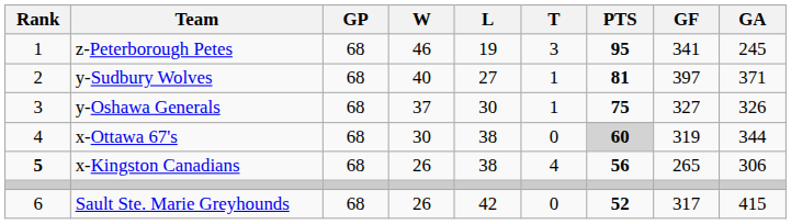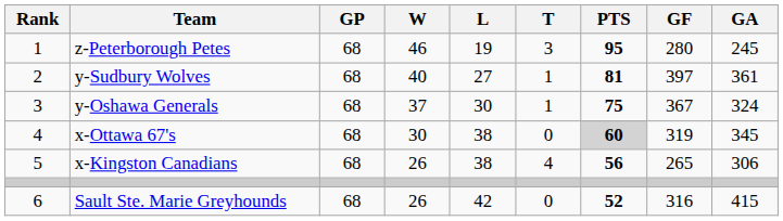z-Peterborough Petes | GF: 341 -> 280
y-Sudbury Wolves | GA: 371 -> 361
y-Oshawa Generals | GF: 327 -> 367
y-Oshawa Generals | GA: 326 -> 324
x-Ottawa 67's | GA: 344 -> 345
x-Kingston Canadians | Rank: bold -> normal
Sault Ste. Marie Greyhounds | GF: 317 -> 316
